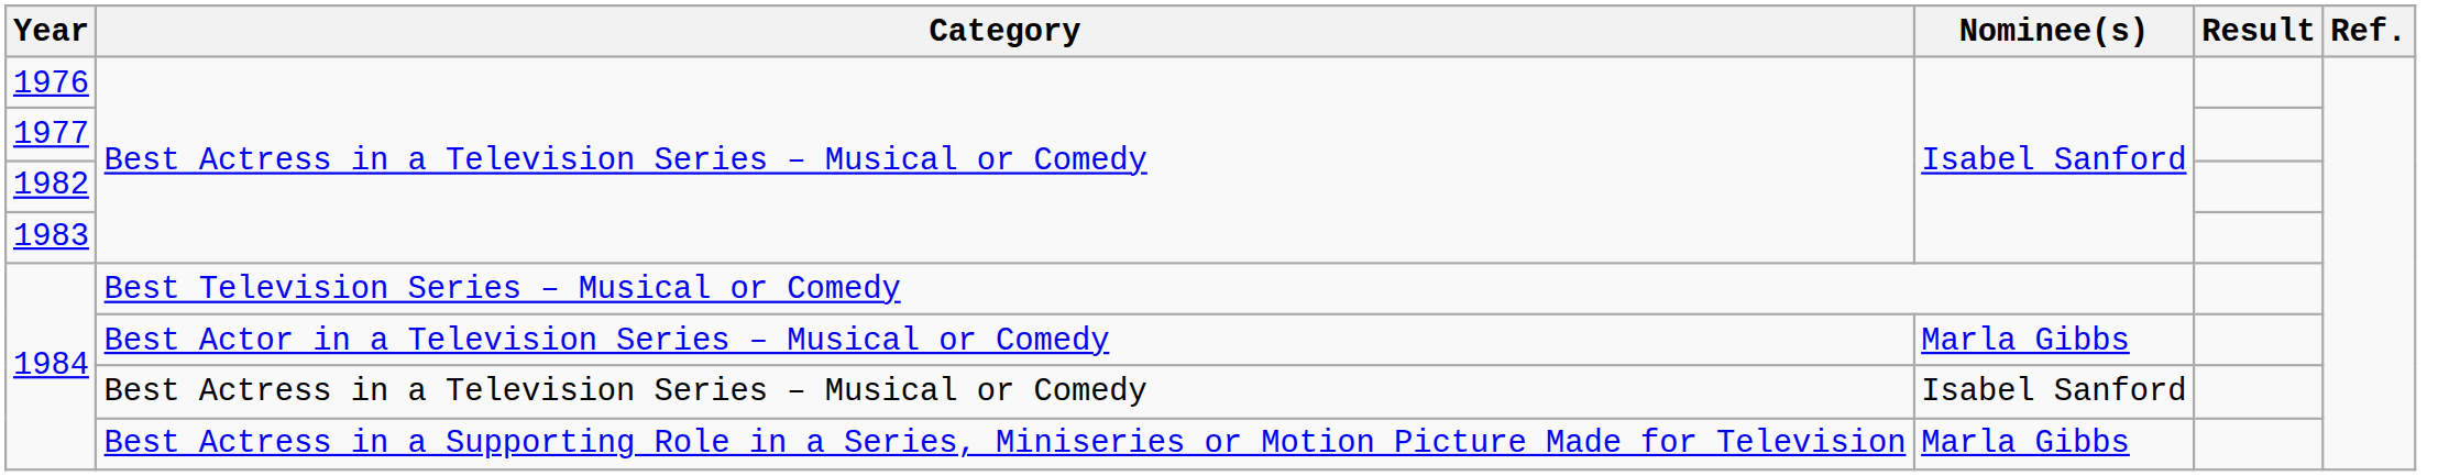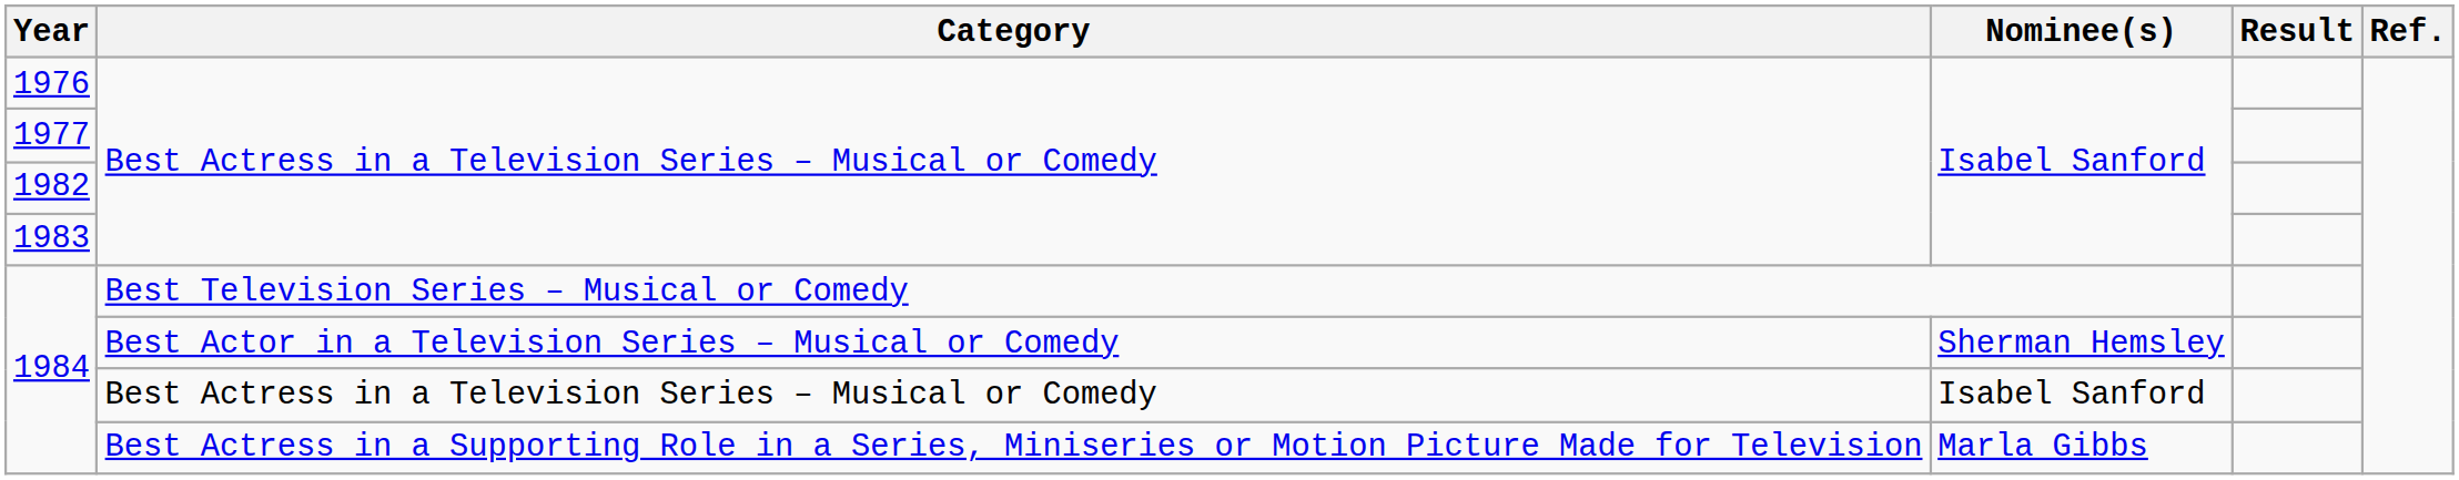1984 / Best Actor in a Television Series – Musical or Comedy | Nominee(s): Marla Gibbs -> Sherman Hemsley
